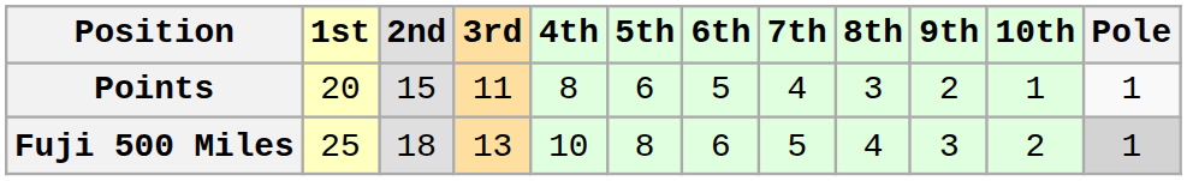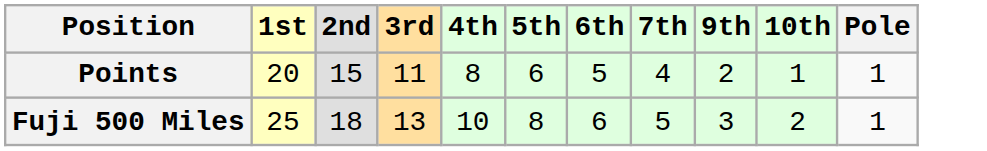- column: 8th | 3 | 4
Fuji 500 Miles | Pole: lightgrey background -> no background
